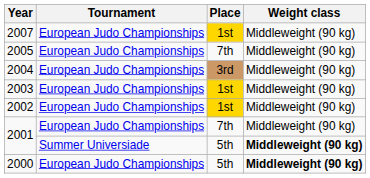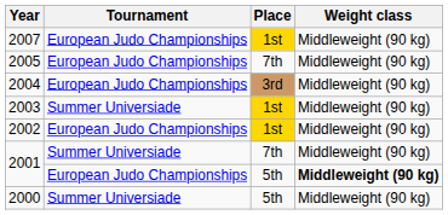2003 | Tournament: European Judo Championships -> Summer Universiade
2001 / 7th | Tournament: European Judo Championships -> Summer Universiade
2001 / 5th | Tournament: Summer Universiade -> European Judo Championships
2000 | Tournament: European Judo Championships -> Summer Universiade
2000 | Weight class: bold -> normal
